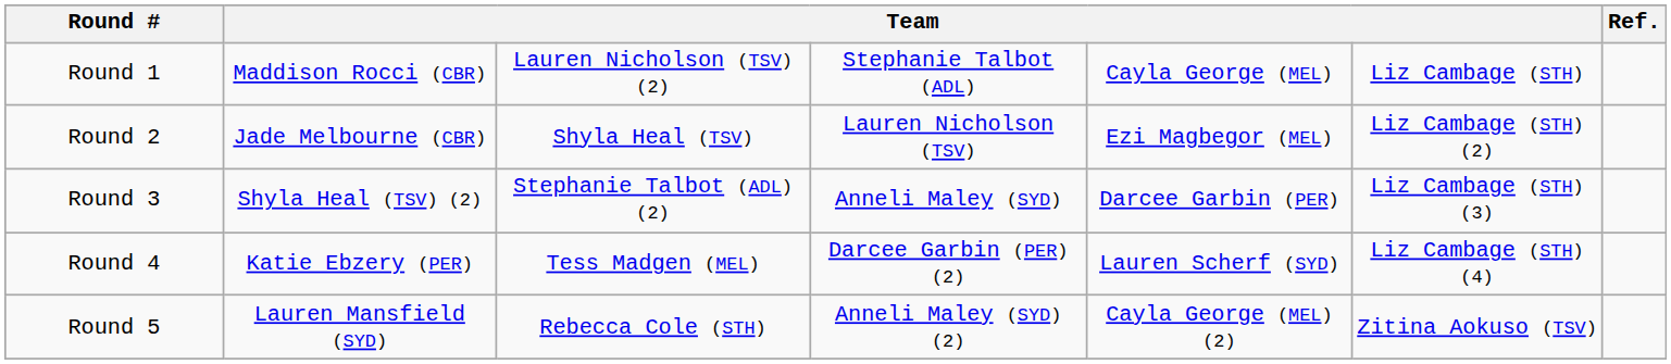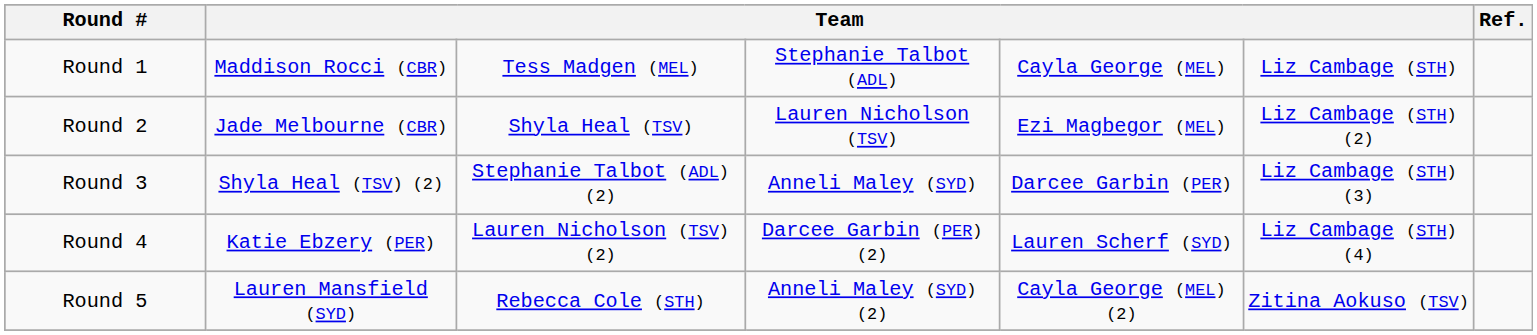Round 1 | column 3: Lauren Nicholson (TSV) (2) -> Tess Madgen (MEL)
Round 4 | column 3: Tess Madgen (MEL) -> Lauren Nicholson (TSV) (2)
